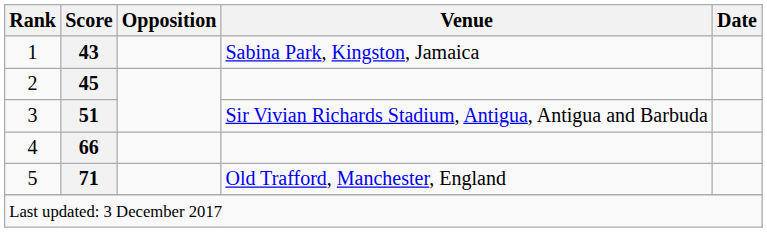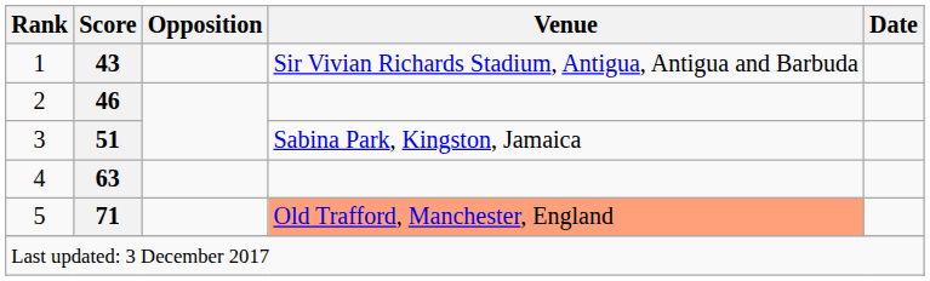1 | Venue: Sabina Park, Kingston, Jamaica -> Sir Vivian Richards Stadium, Antigua, Antigua and Barbuda
2 | Score: 45 -> 46
3 | Venue: Sir Vivian Richards Stadium, Antigua, Antigua and Barbuda -> Sabina Park, Kingston, Jamaica
4 | Score: 66 -> 63
5 | Venue: no background -> lightsalmon background
